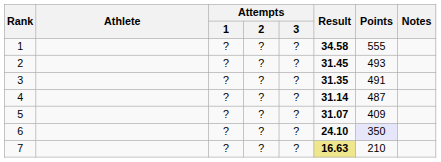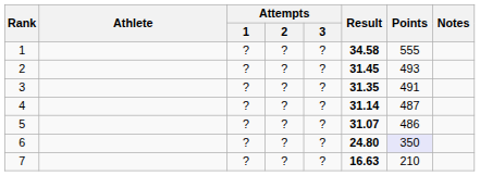5 | Points: 409 -> 486
6 | Result: 24.10 -> 24.80
7 | Result: khaki background -> no background
